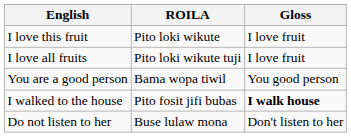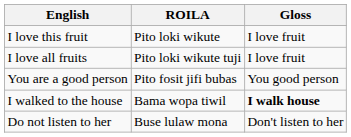You are a good person | ROILA: Bama wopa tiwil -> Pito fosit jifi bubas
I walked to the house | ROILA: Pito fosit jifi bubas -> Bama wopa tiwil
